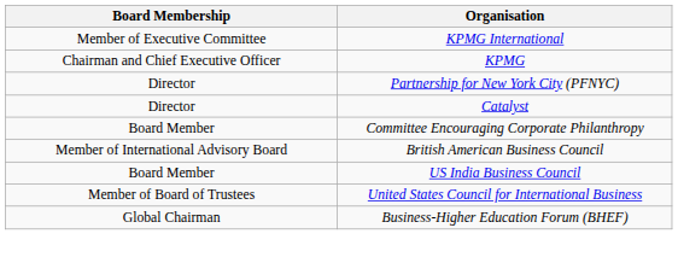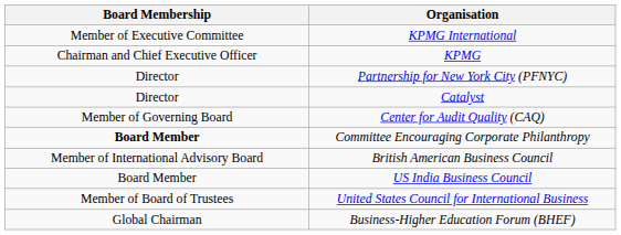+ row: Member of Governing Board | Center for Audit Quality (CAQ)
Committee Encouraging Corporate Philanthropy | Board Membership: normal -> bold
